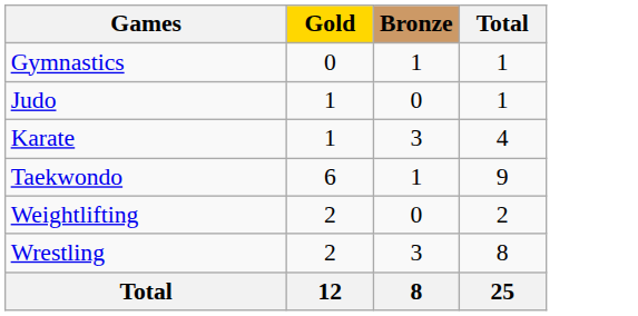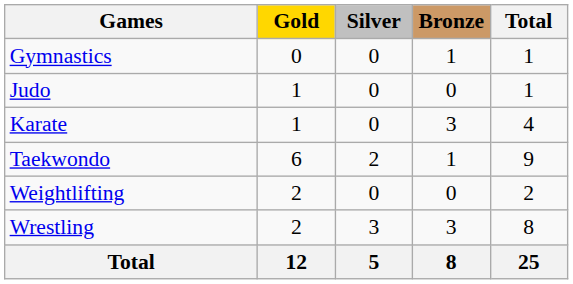+ column: Silver | 0 | 0 | 0 | 2 | 0 | 3 | 5
